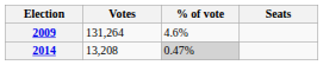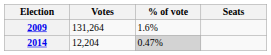2009 | % of vote: 4.6% -> 1.6%
2014 | Votes: 13,208 -> 12,204
